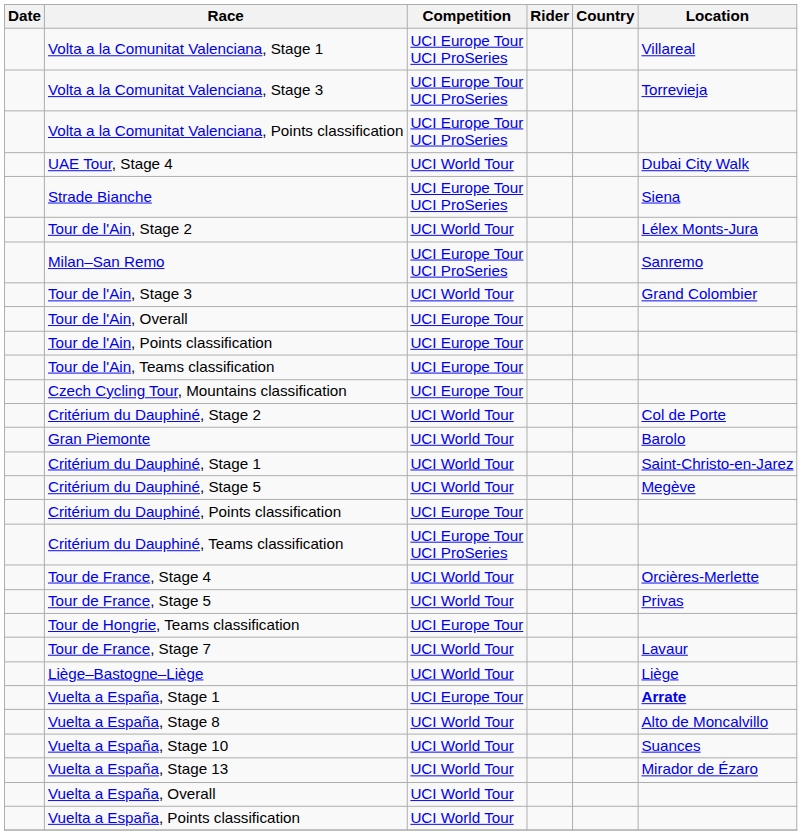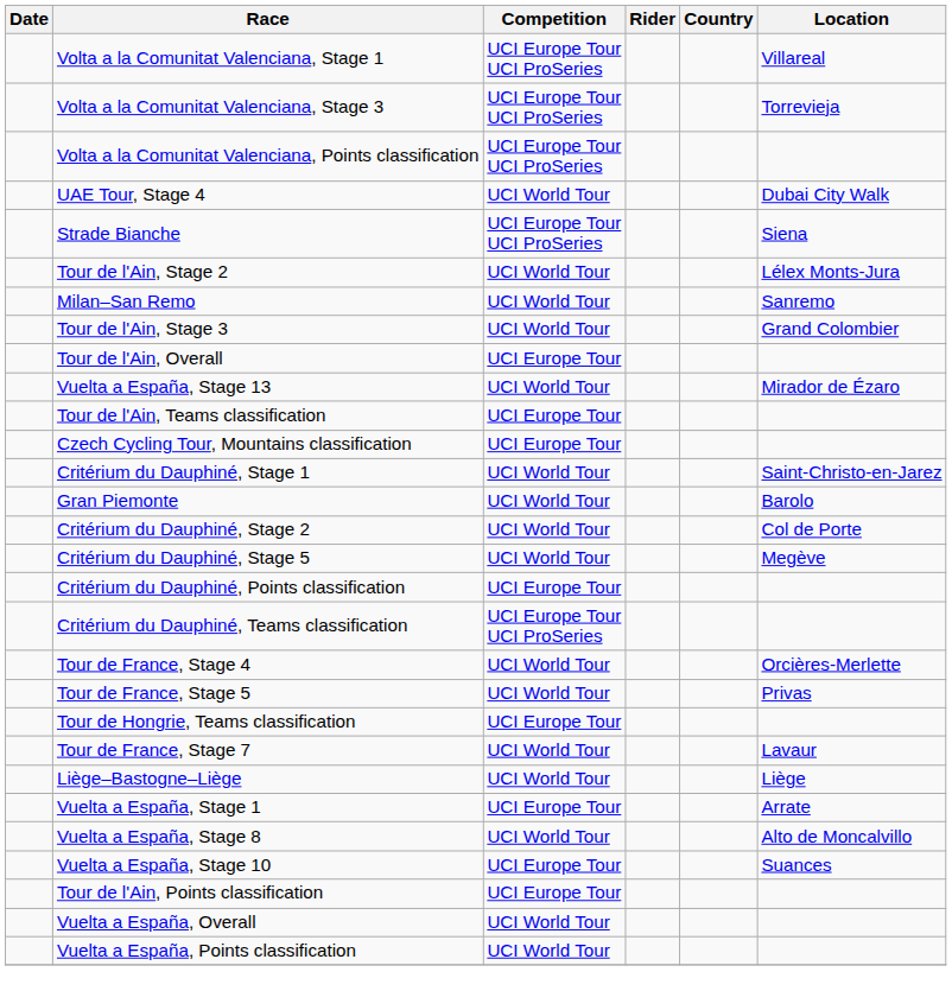Milan–San Remo | Competition: UCI Europe Tour UCI ProSeries -> UCI World Tour
rows swapped: Tour de l'Ain, Points classification <-> Vuelta a España, Stage 13
rows swapped: Critérium du Dauphiné, Stage 1 <-> Critérium du Dauphiné, Stage 2
Vuelta a España, Stage 1 | Location: bold -> normal
Vuelta a España, Stage 10 | Competition: UCI World Tour -> UCI Europe Tour
